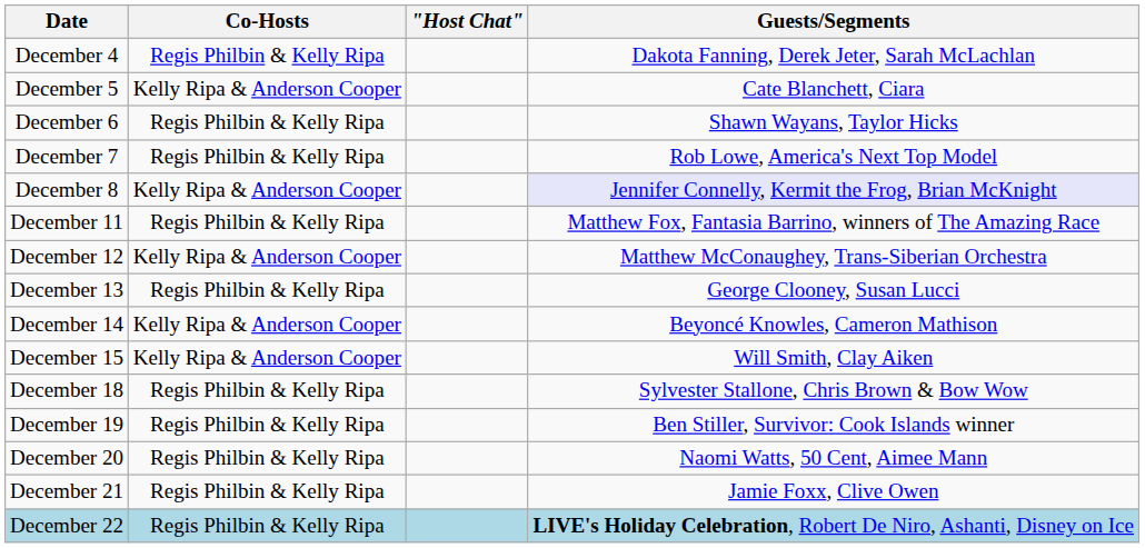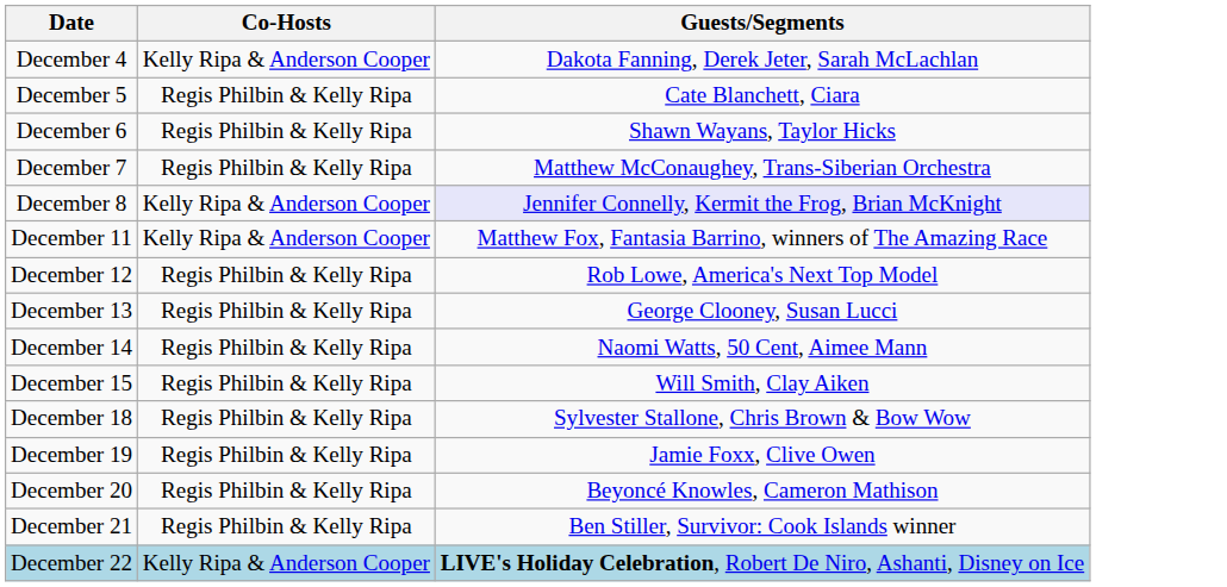- column: "Host Chat"
December 4 | Co-Hosts: Regis Philbin & Kelly Ripa -> Kelly Ripa & Anderson Cooper
December 5 | Co-Hosts: Kelly Ripa & Anderson Cooper -> Regis Philbin & Kelly Ripa
December 7 | Guests/Segments: Rob Lowe, America's Next Top Model -> Matthew McConaughey, Trans-Siberian Orchestra
December 11 | Co-Hosts: Regis Philbin & Kelly Ripa -> Kelly Ripa & Anderson Cooper
December 12 | Co-Hosts: Kelly Ripa & Anderson Cooper -> Regis Philbin & Kelly Ripa
December 12 | Guests/Segments: Matthew McConaughey, Trans-Siberian Orchestra -> Rob Lowe, America's Next Top Model
December 14 | Co-Hosts: Kelly Ripa & Anderson Cooper -> Regis Philbin & Kelly Ripa
December 14 | Guests/Segments: Beyoncé Knowles, Cameron Mathison -> Naomi Watts, 50 Cent, Aimee Mann
December 15 | Co-Hosts: Kelly Ripa & Anderson Cooper -> Regis Philbin & Kelly Ripa
December 19 | Guests/Segments: Ben Stiller, Survivor: Cook Islands winner -> Jamie Foxx, Clive Owen
December 20 | Guests/Segments: Naomi Watts, 50 Cent, Aimee Mann -> Beyoncé Knowles, Cameron Mathison
December 21 | Guests/Segments: Jamie Foxx, Clive Owen -> Ben Stiller, Survivor: Cook Islands winner
December 22 | Co-Hosts: Regis Philbin & Kelly Ripa -> Kelly Ripa & Anderson Cooper
